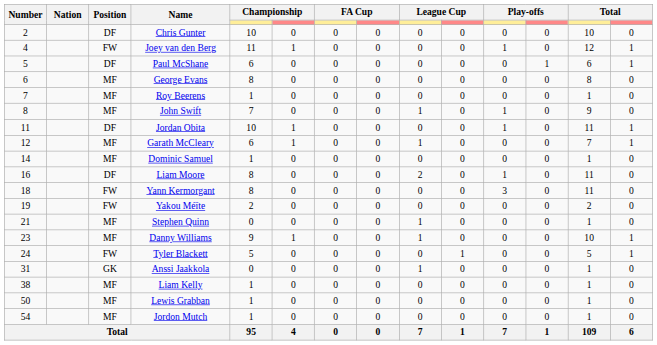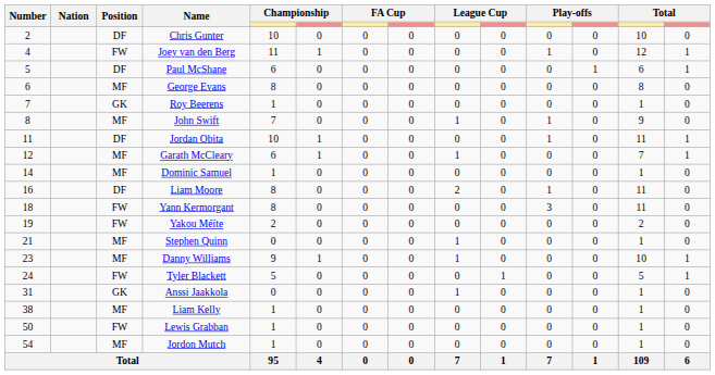Roy Beerens | Position: MF -> GK
Lewis Grabban | Position: MF -> FW
